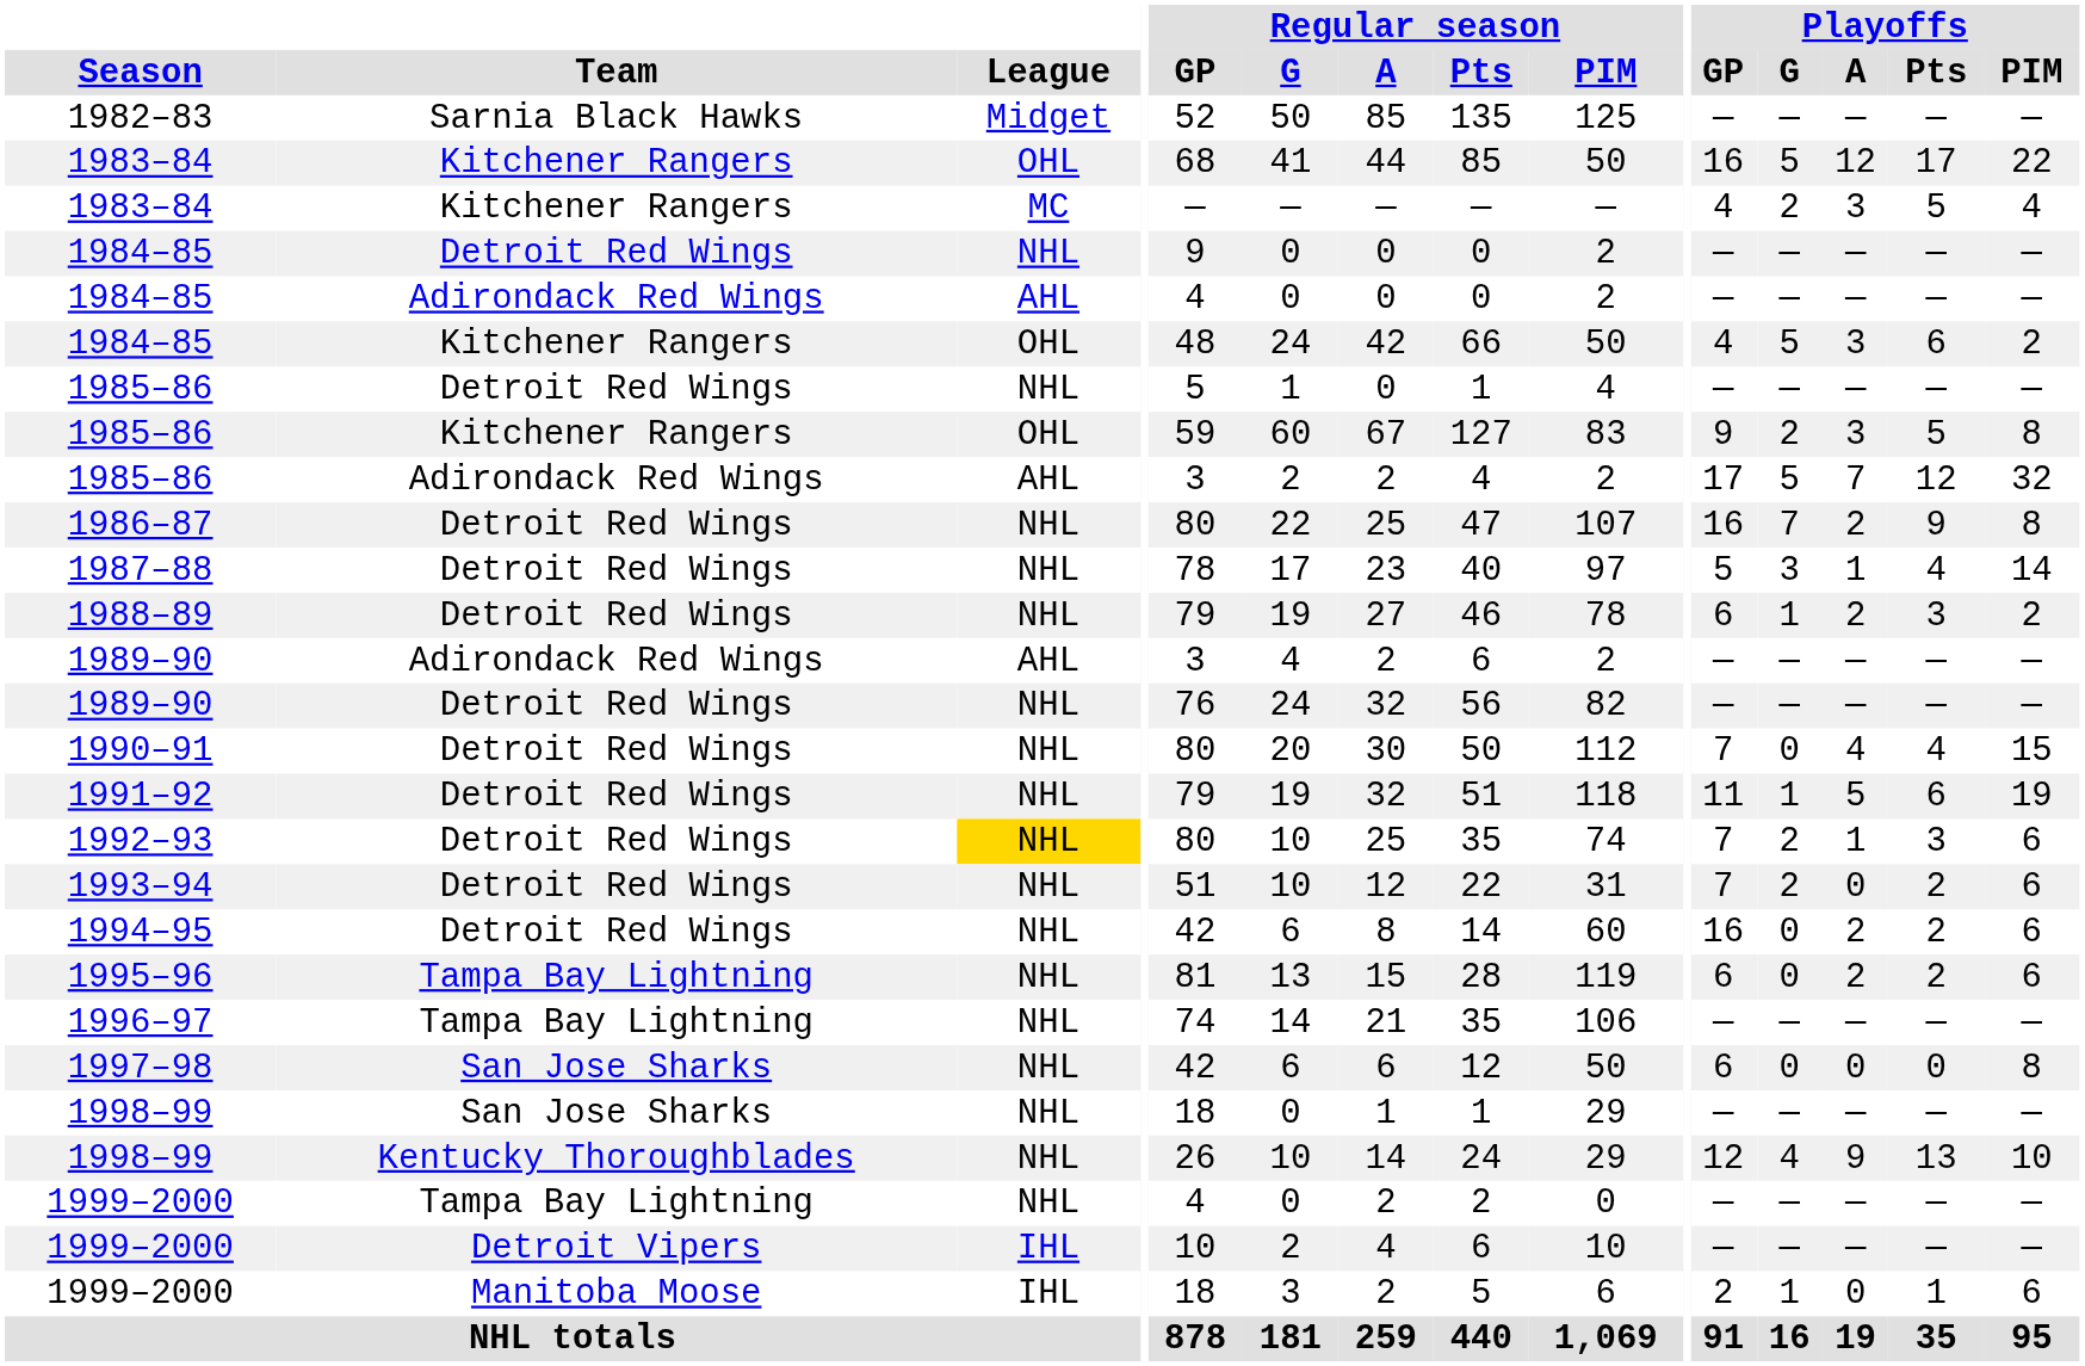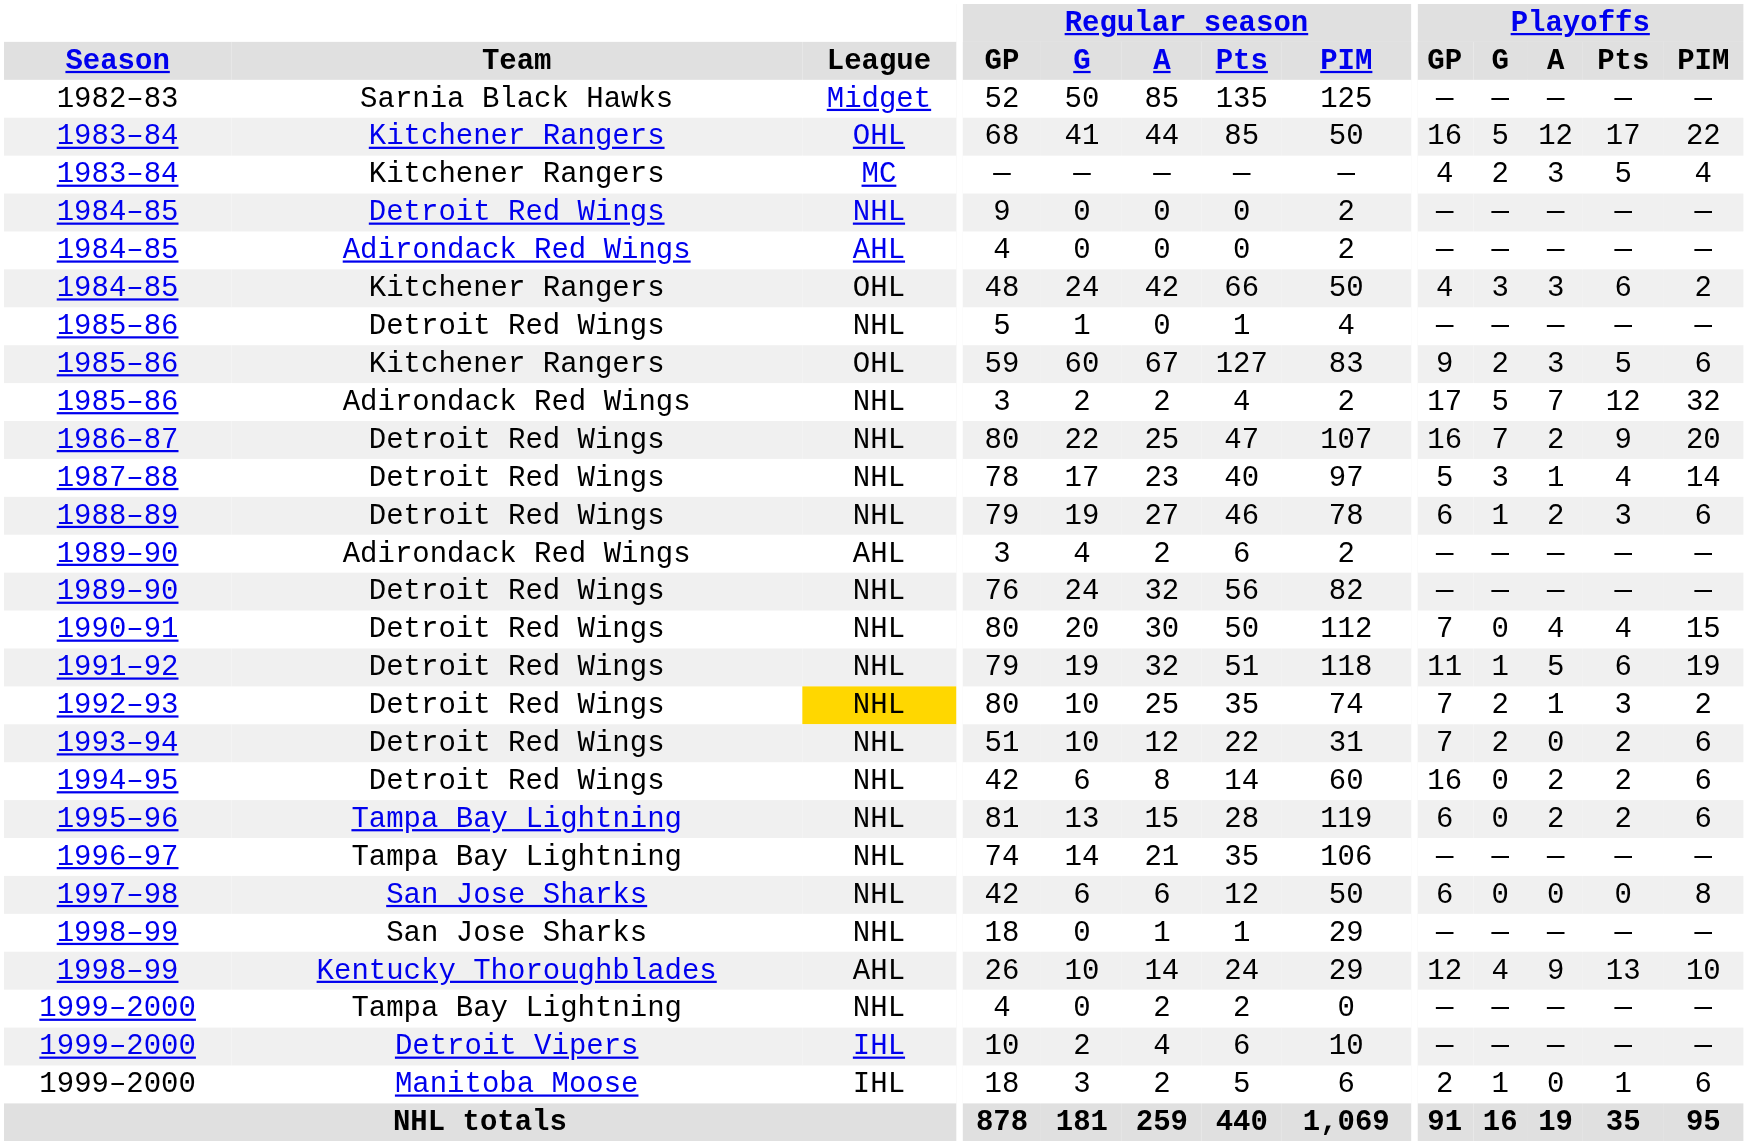1984–85 / Kitchener Rangers | Playoffs / G: 5 -> 3
1985–86 / Kitchener Rangers | Playoffs / PIM: 8 -> 6
1985–86 / Adirondack Red Wings | League: AHL -> NHL
1986–87 | Playoffs / PIM: 8 -> 20
1988–89 | Playoffs / PIM: 2 -> 6
1992–93 | Playoffs / PIM: 6 -> 2
1998–99 / Kentucky Thoroughblades | League: NHL -> AHL
